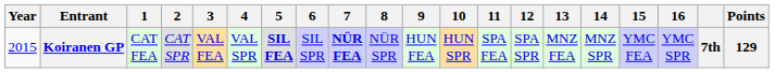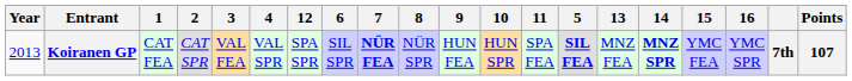columns swapped: 5 <-> 12
Koiranen GP | Year: 2015 -> 2013
Koiranen GP | 14: normal -> bold
Koiranen GP | Points: 129 -> 107
